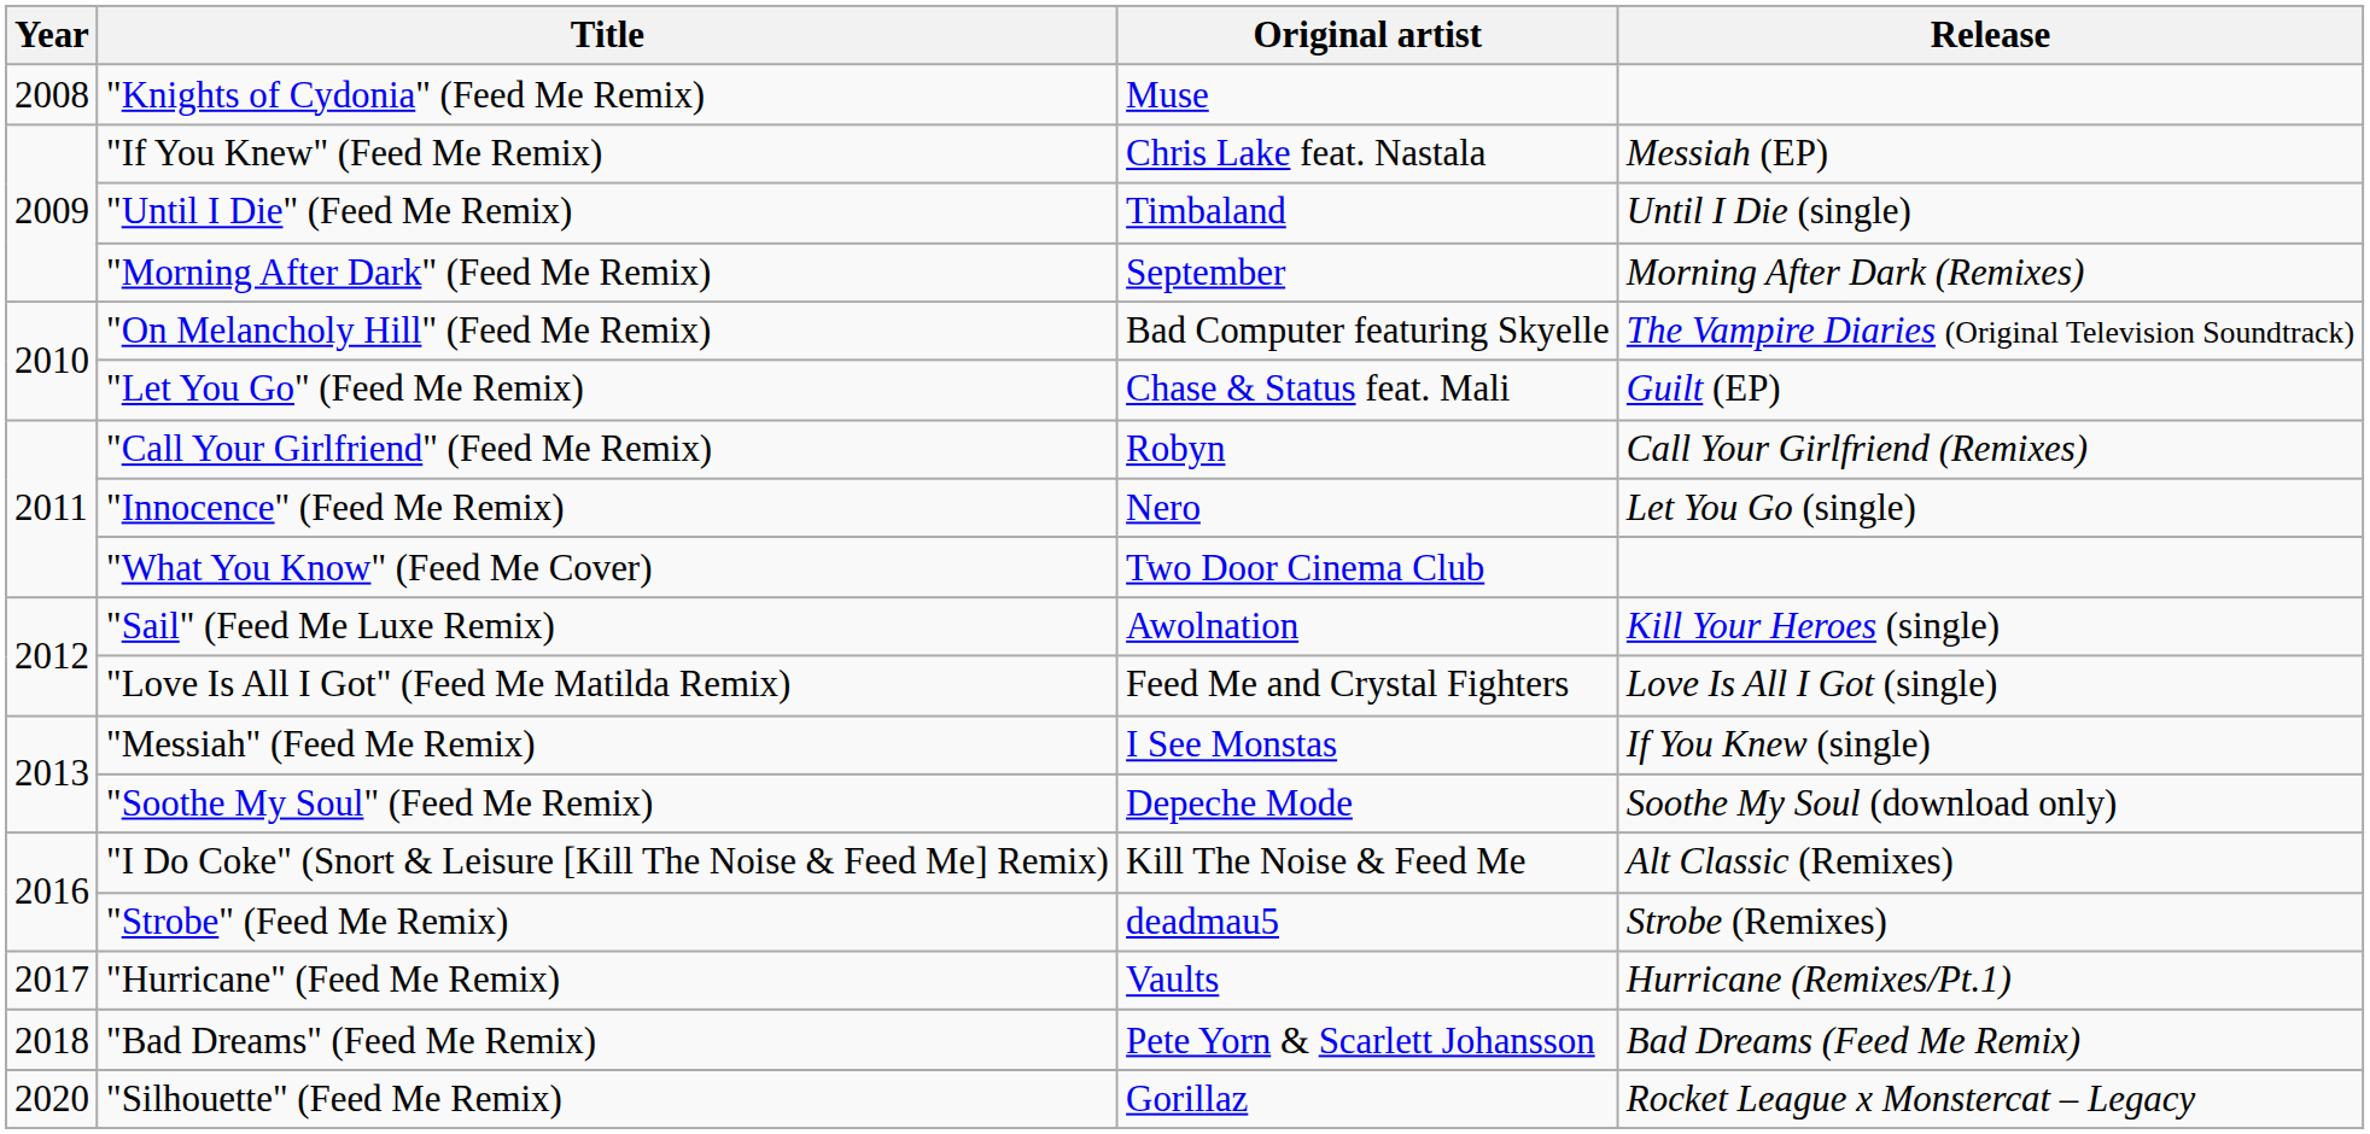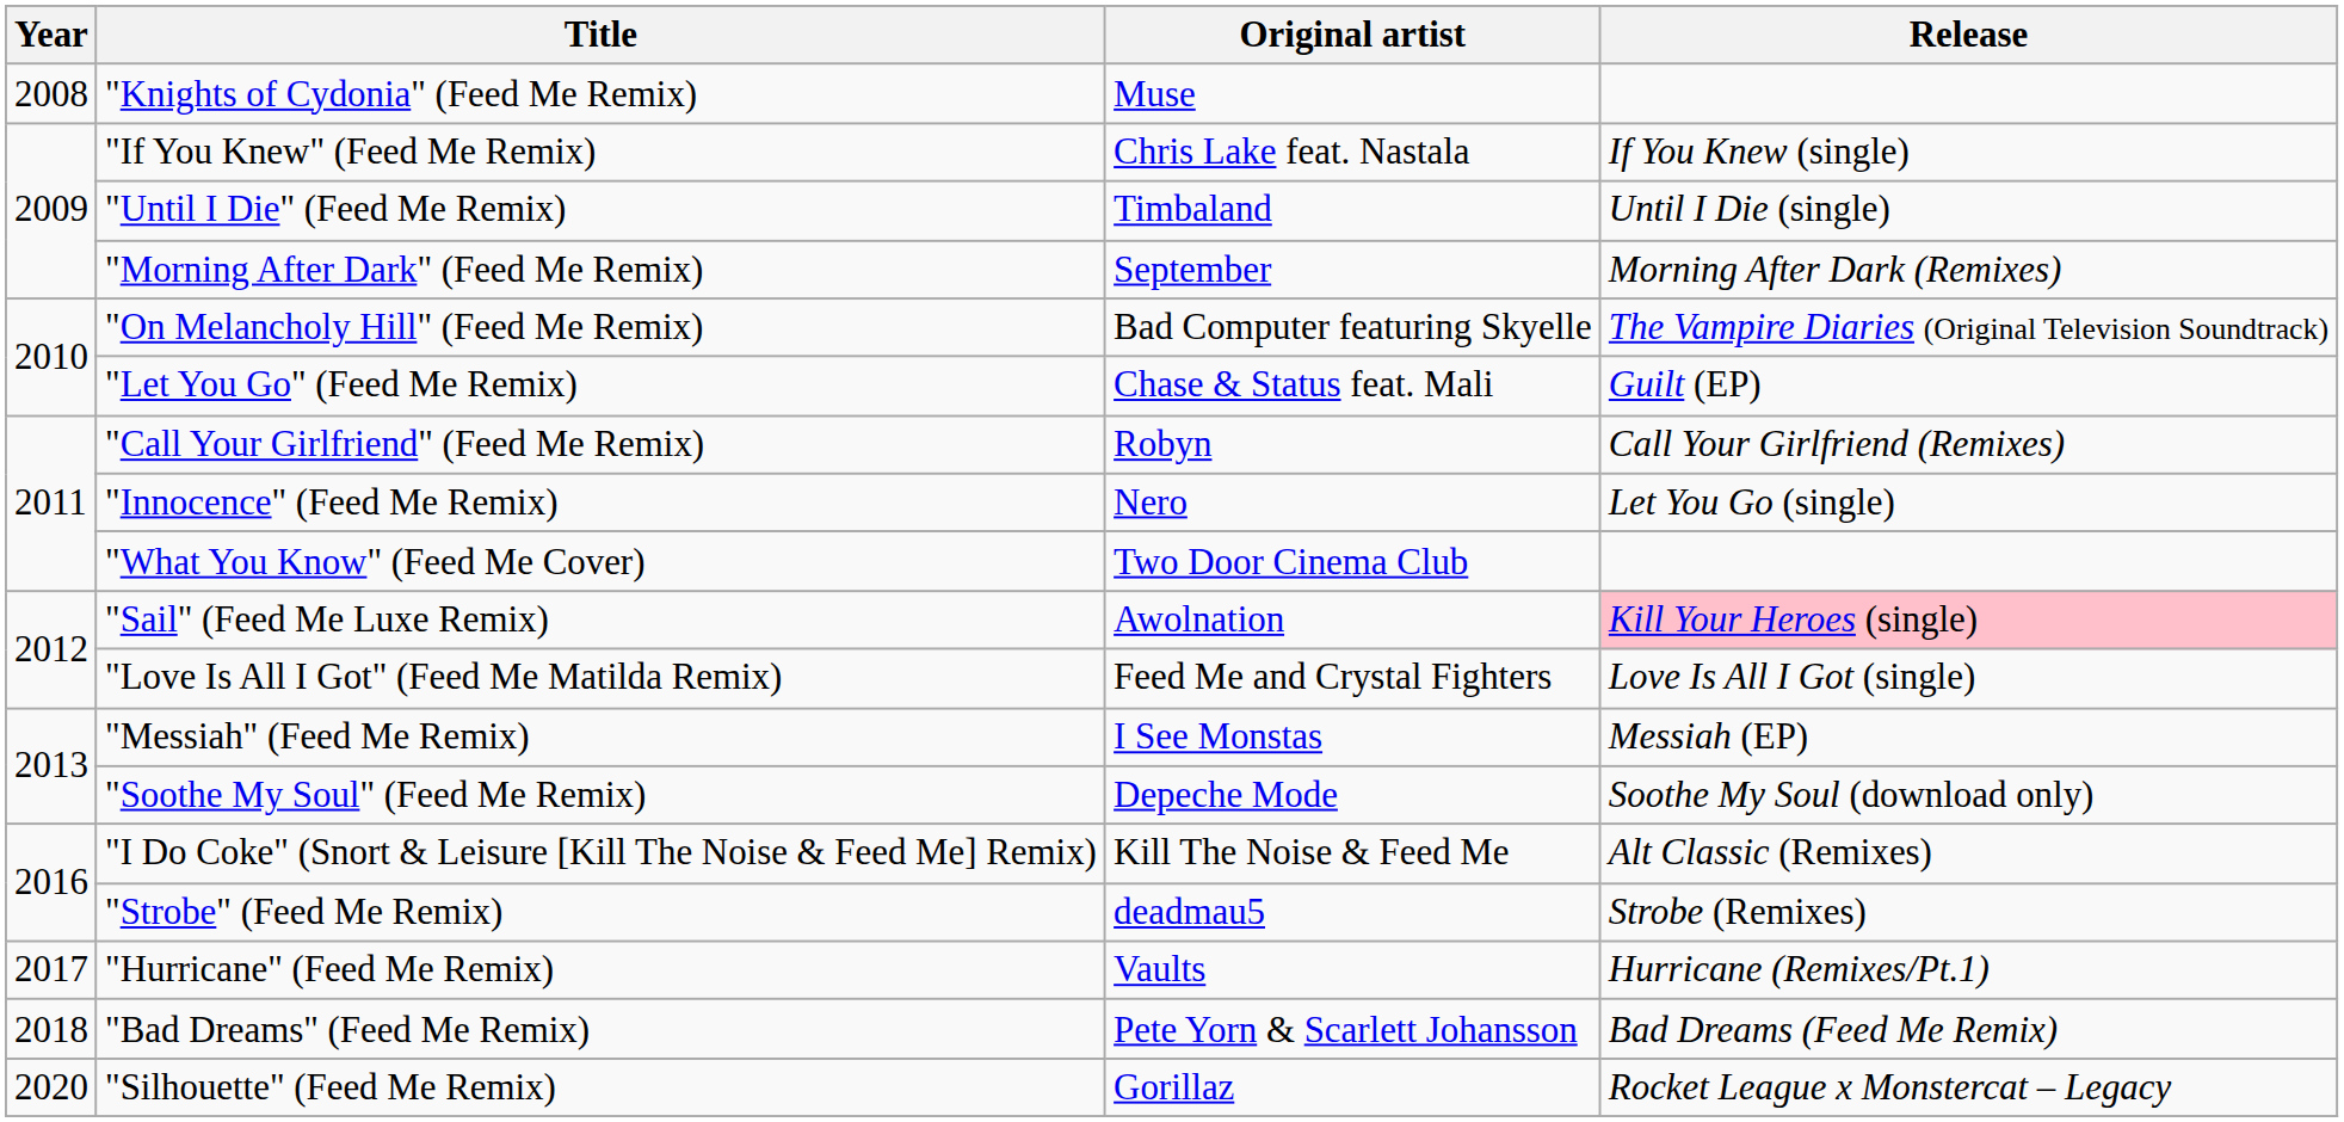"If You Knew" (Feed Me Remix) | Release: Messiah (EP) -> If You Knew (single)
"Sail" (Feed Me Luxe Remix) | Release: no background -> pink background
"Messiah" (Feed Me Remix) | Release: If You Knew (single) -> Messiah (EP)
